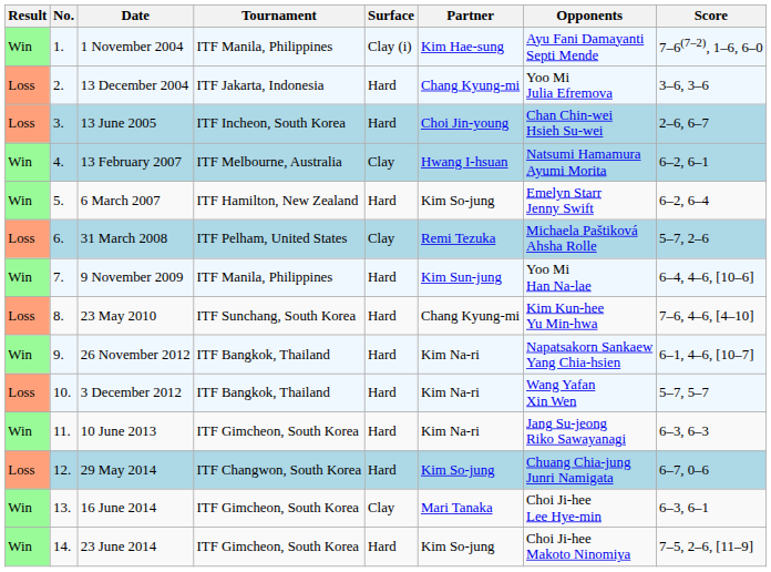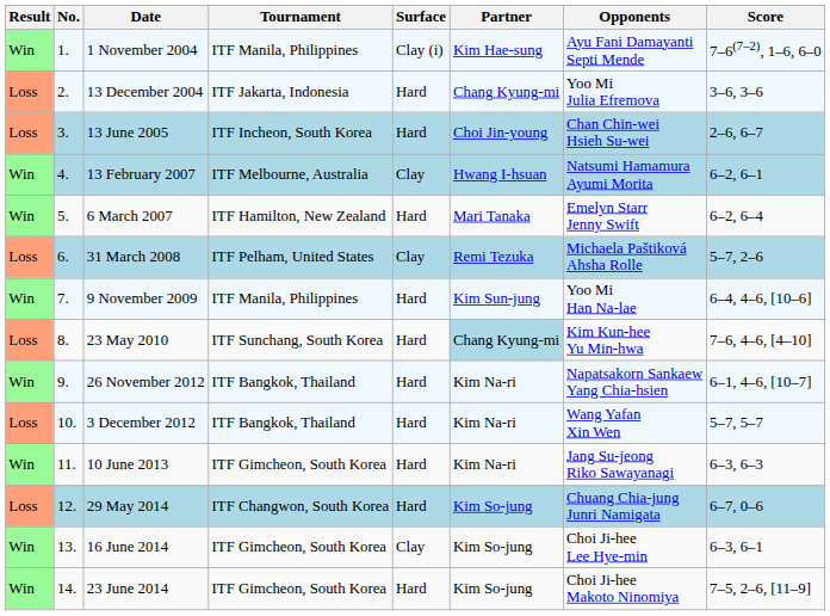6 March 2007 | Partner: Kim So-jung -> Mari Tanaka
23 May 2010 | Partner: no background -> lightblue background
16 June 2014 | Partner: Mari Tanaka -> Kim So-jung
